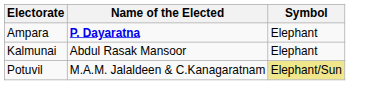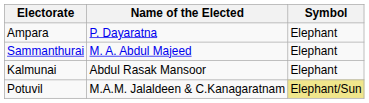Ampara | Name of the Elected: bold -> normal
+ row: Sammanthurai | M. A. Abdul Majeed | Elephant
